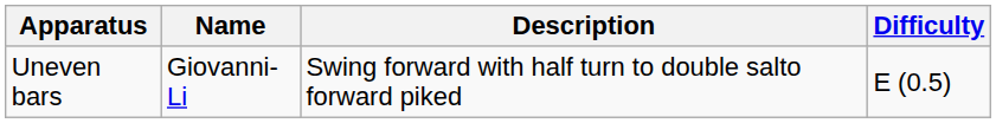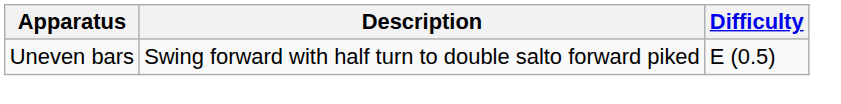- column: Name | Giovanni-Li
